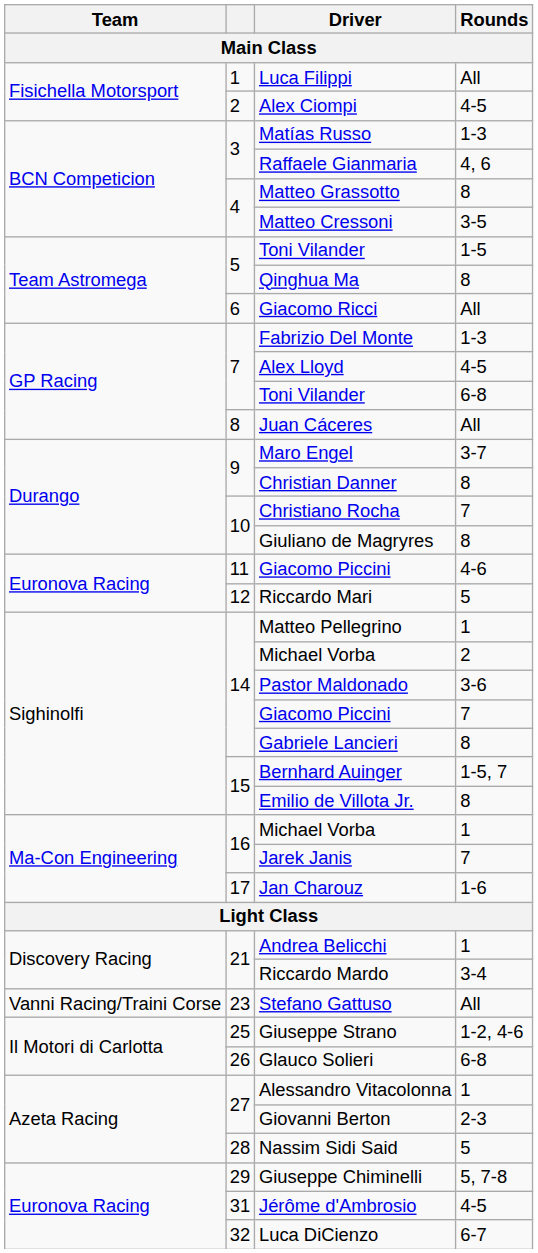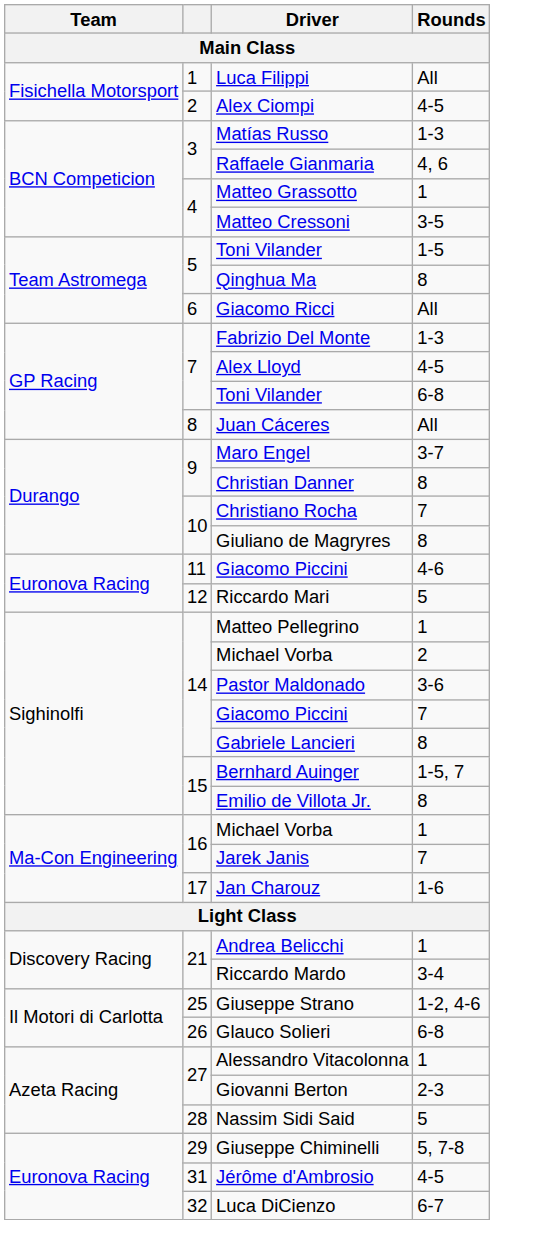Matteo Grassotto | Rounds: 8 -> 1
- row: Vanni Racing/Traini Corse | 23 | Stefano Gattuso | All
